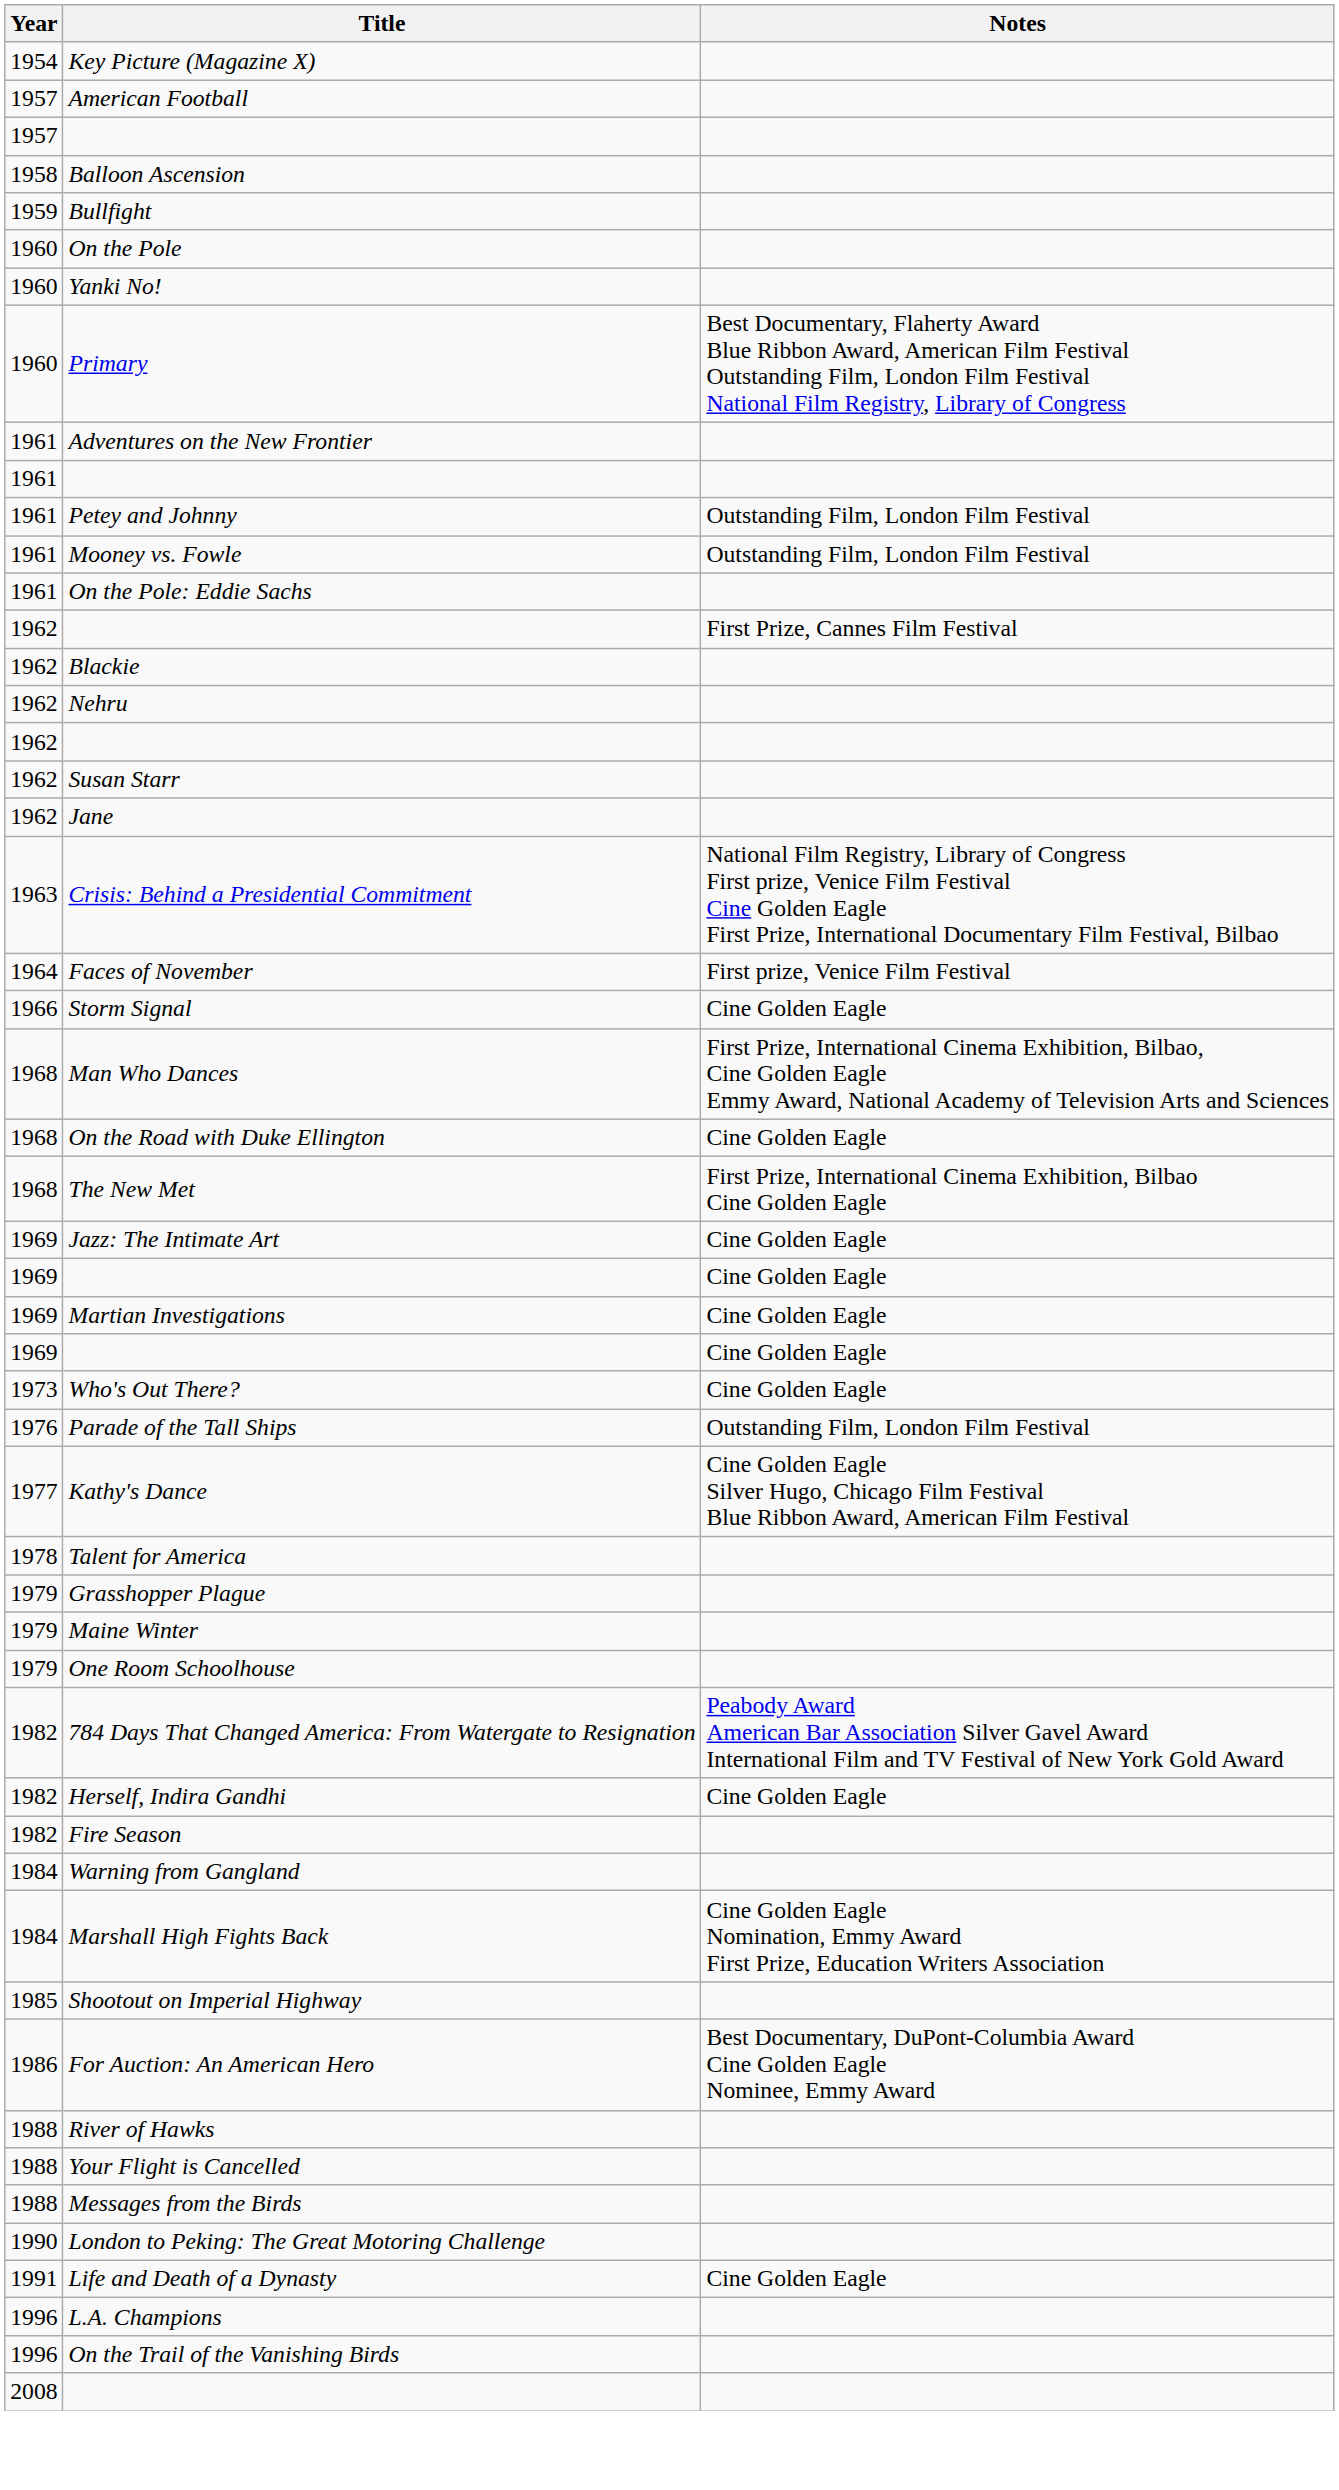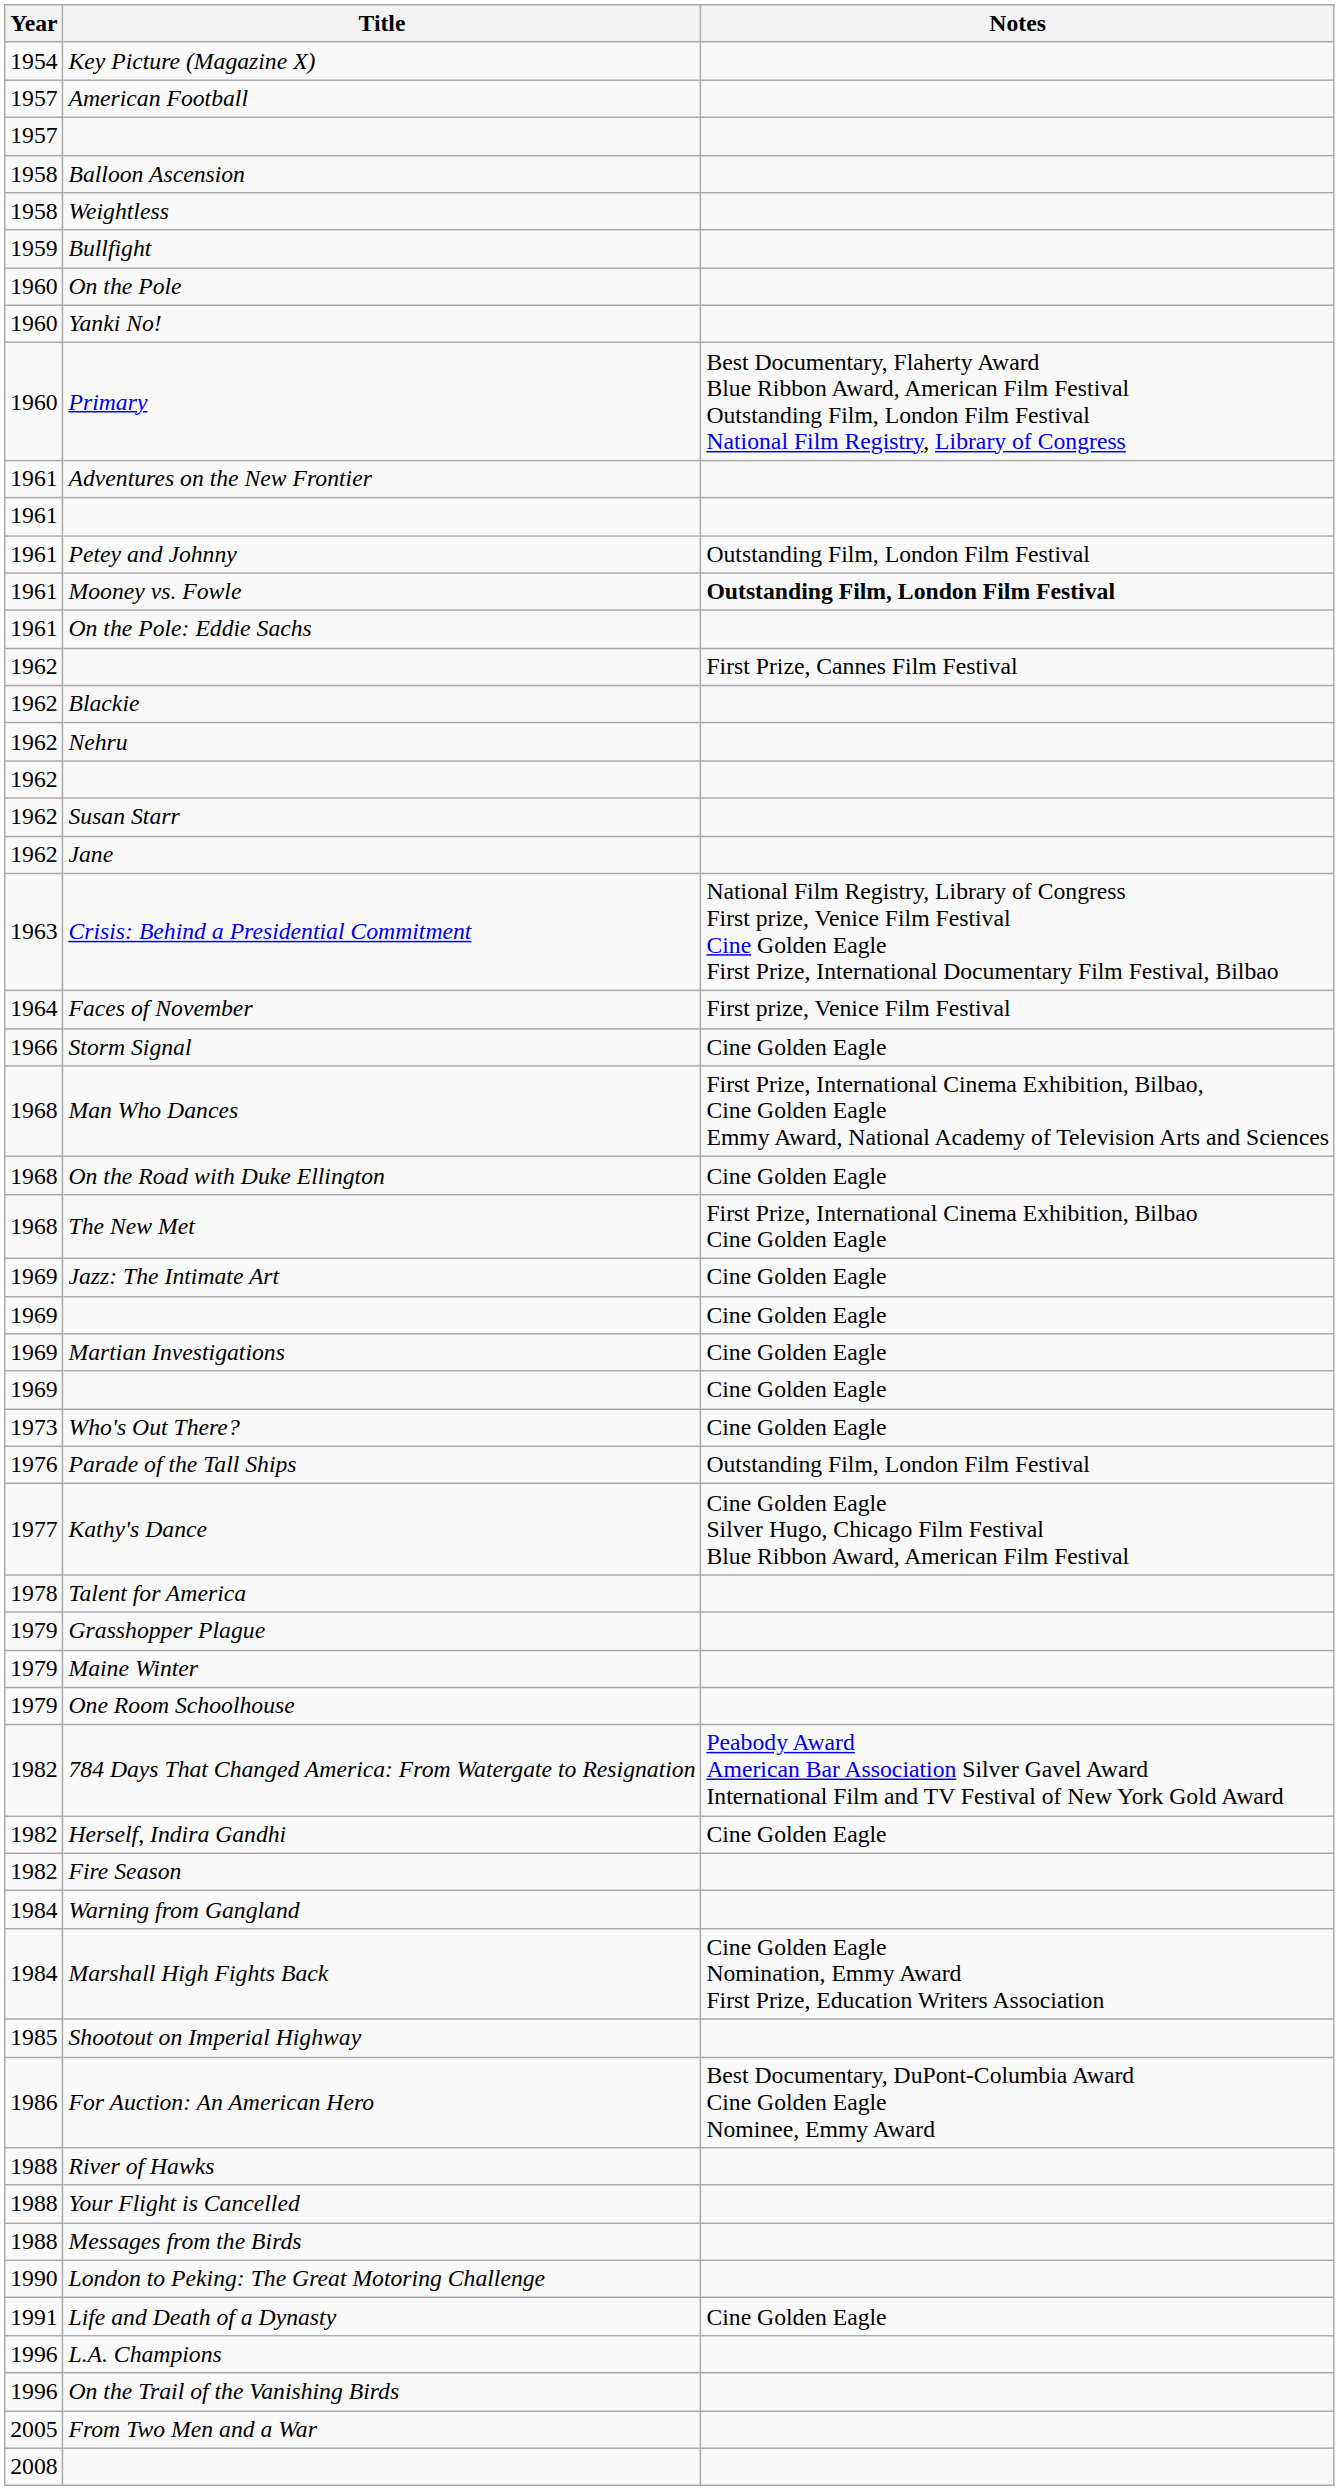+ row: 1958 | Weightless
Mooney vs. Fowle | Notes: normal -> bold
+ row: 2005 | From Two Men and a War
